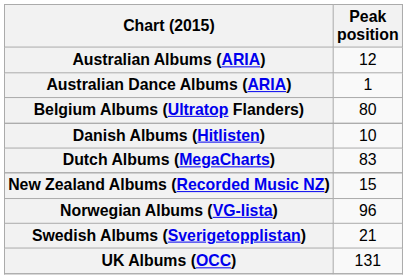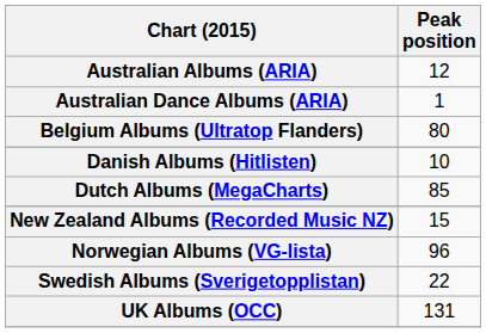Dutch Albums (MegaCharts) | Peak position: 83 -> 85
Swedish Albums (Sverigetopplistan) | Peak position: 21 -> 22
